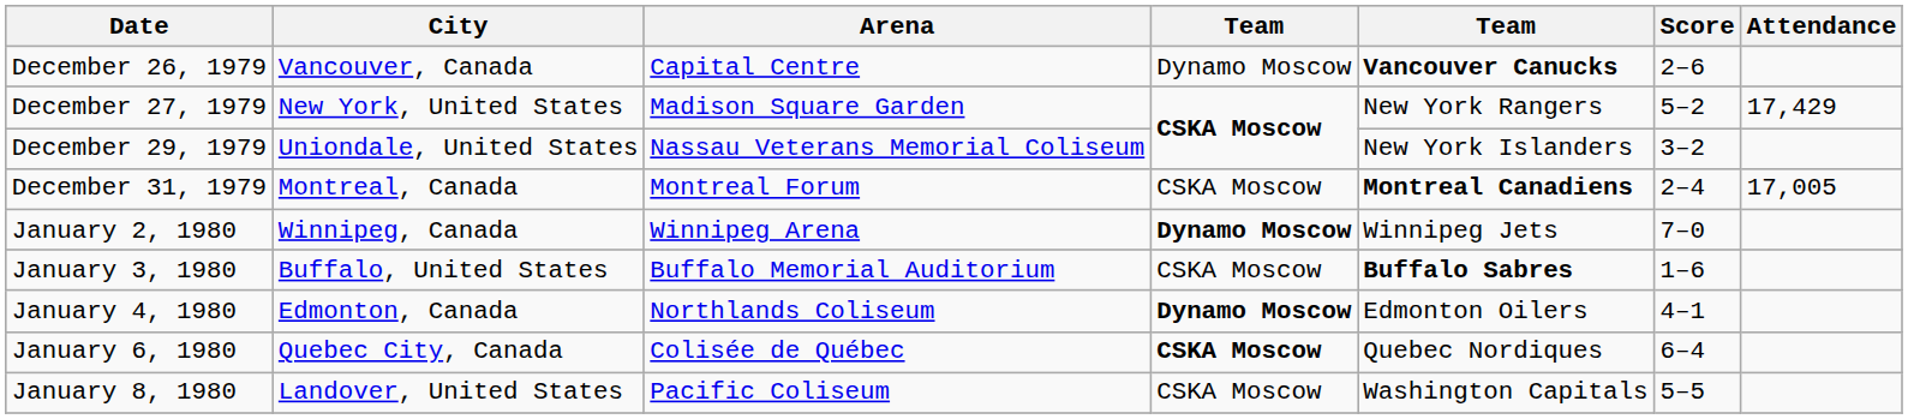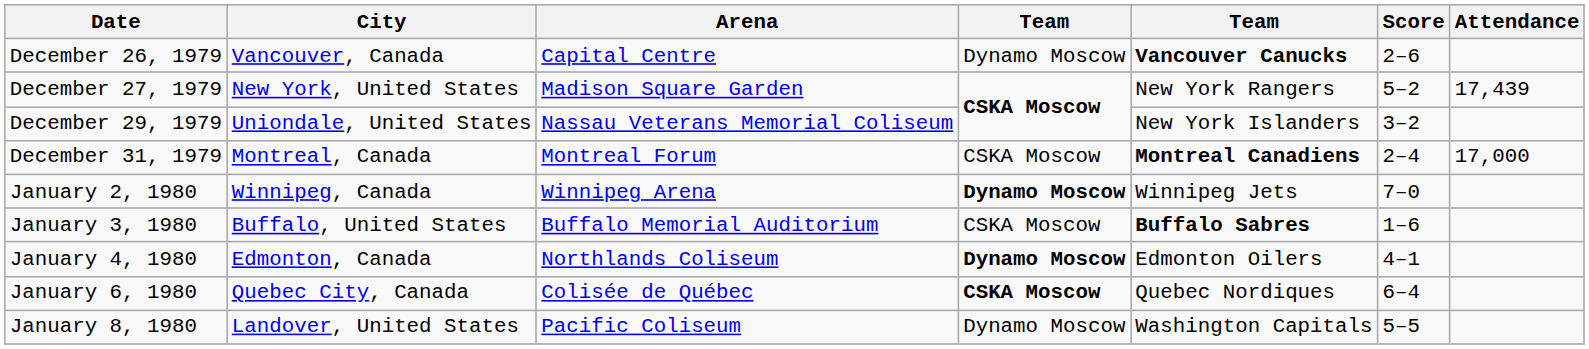December 27, 1979 | Attendance: 17,429 -> 17,439
December 31, 1979 | Attendance: 17,005 -> 17,000
January 8, 1980 | column 4: CSKA Moscow -> Dynamo Moscow
